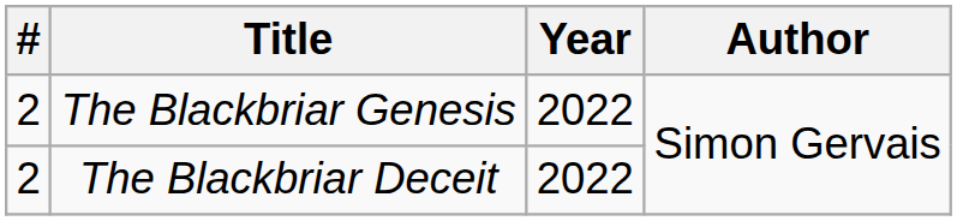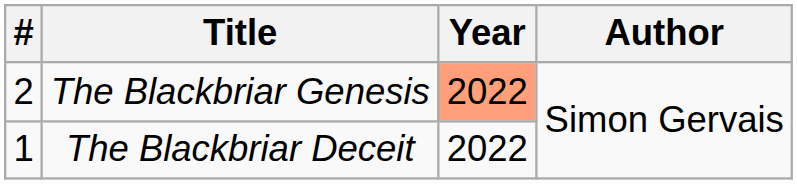The Blackbriar Genesis | Year: no background -> lightsalmon background
The Blackbriar Deceit | #: 2 -> 1
